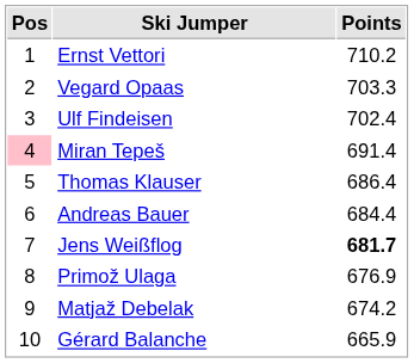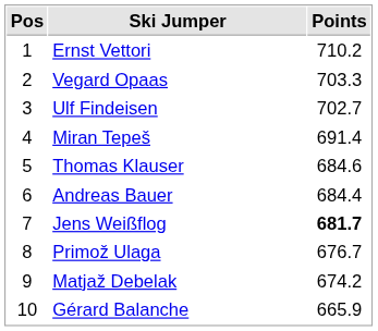Ulf Findeisen | Points: 702.4 -> 702.7
Miran Tepeš | Pos: pink background -> no background
Thomas Klauser | Points: 686.4 -> 684.6
Primož Ulaga | Points: 676.9 -> 676.7
